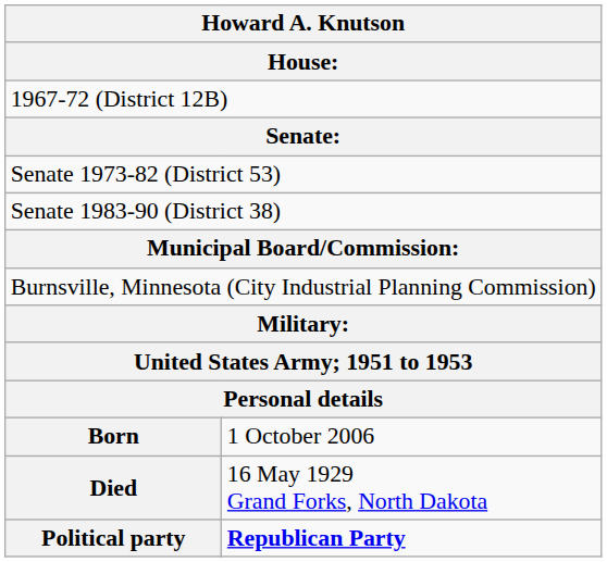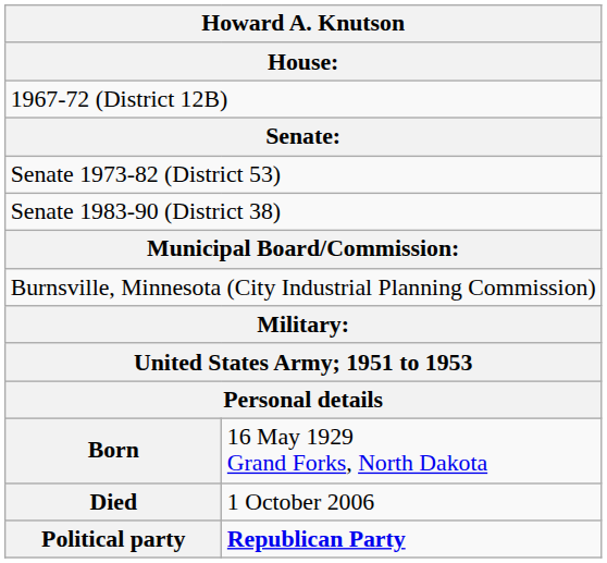Born | column 2: 1 October 2006 -> 16 May 1929 Grand Forks, North Dakota
Died | column 2: 16 May 1929 Grand Forks, North Dakota -> 1 October 2006
